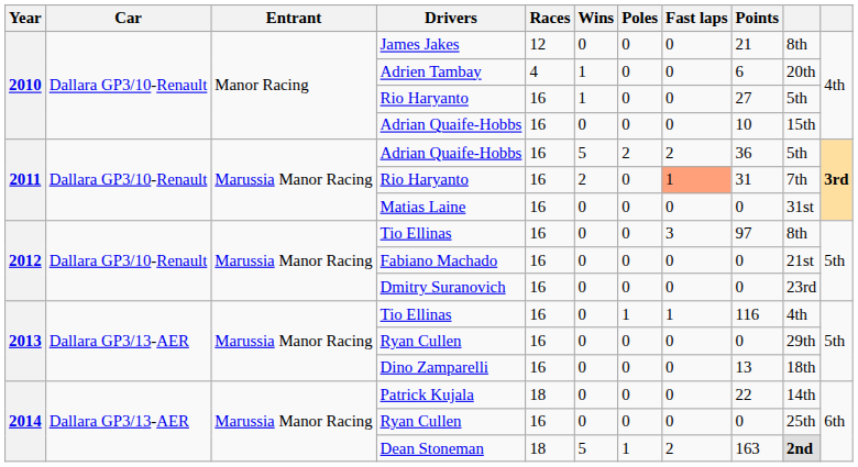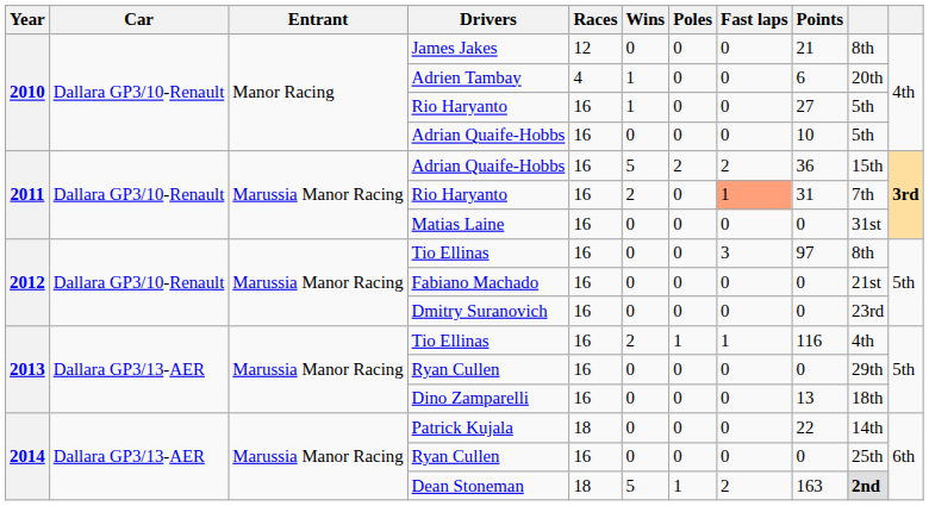2010 / Adrian Quaife-Hobbs | column 10: 15th -> 5th
2011 / Adrian Quaife-Hobbs | column 10: 5th -> 15th
2013 / Tio Ellinas | Wins: 0 -> 2
